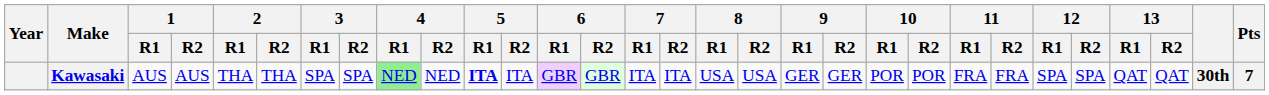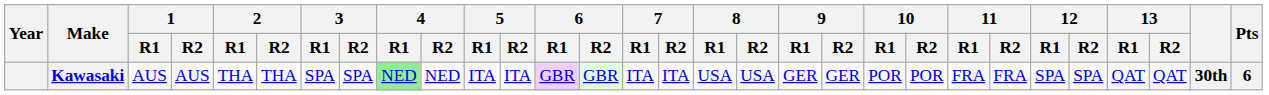Kawasaki | 5 / R1: bold -> normal
Kawasaki | Pts: 7 -> 6
